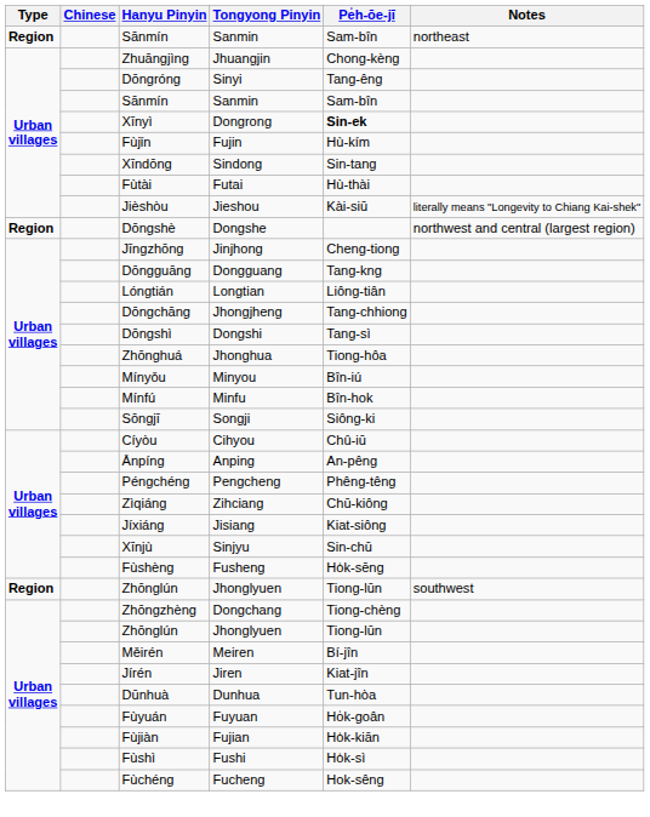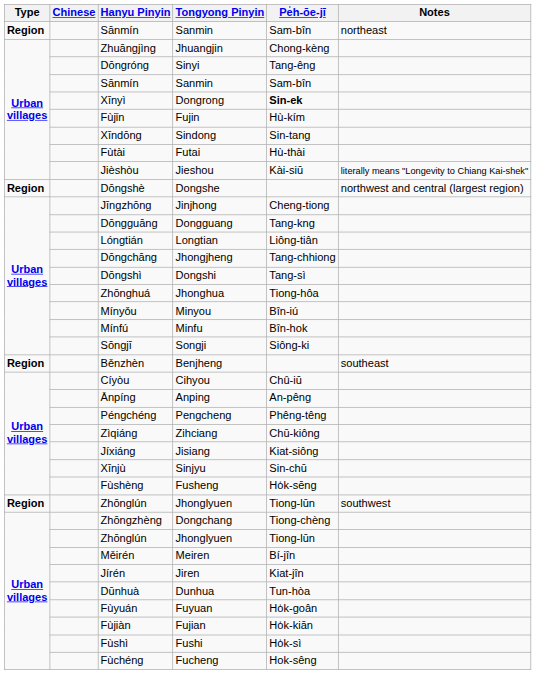+ row: Region | Běnzhèn | Benjheng | southeast
